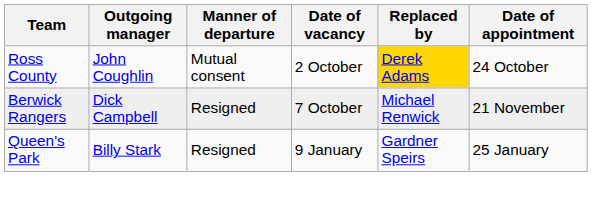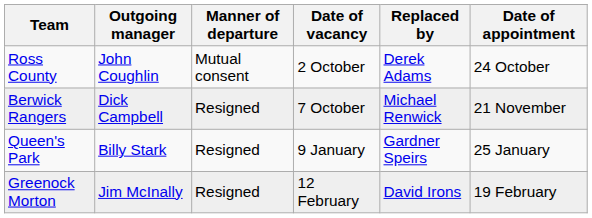Ross County | Replaced by: gold background -> no background
+ row: Greenock Morton | Jim McInally | Resigned | 12 February | David Irons | 19 February
